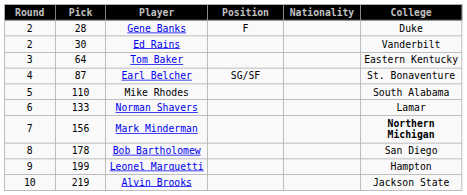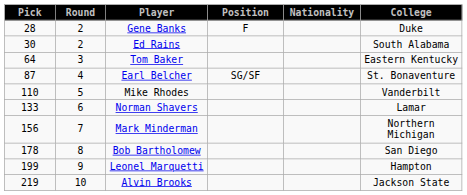columns swapped: Round <-> Pick
Ed Rains | College: Vanderbilt -> South Alabama
Mike Rhodes | College: South Alabama -> Vanderbilt
Mark Minderman | College: bold -> normal
